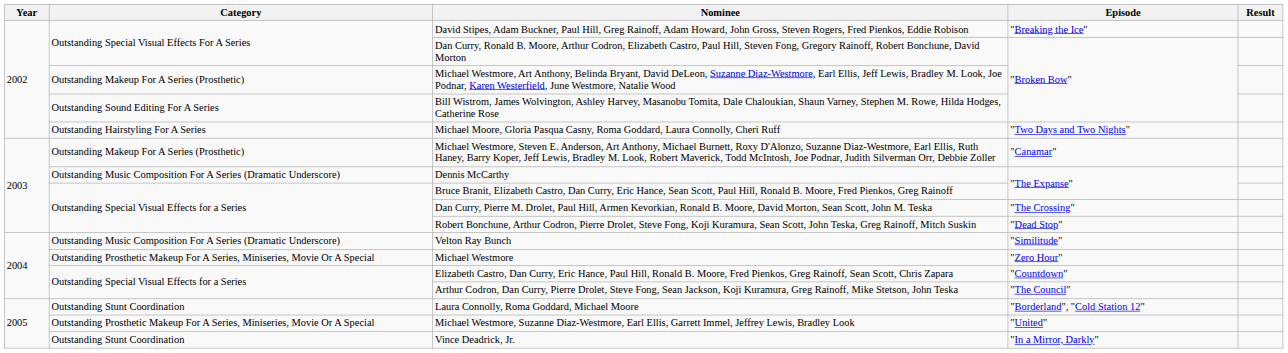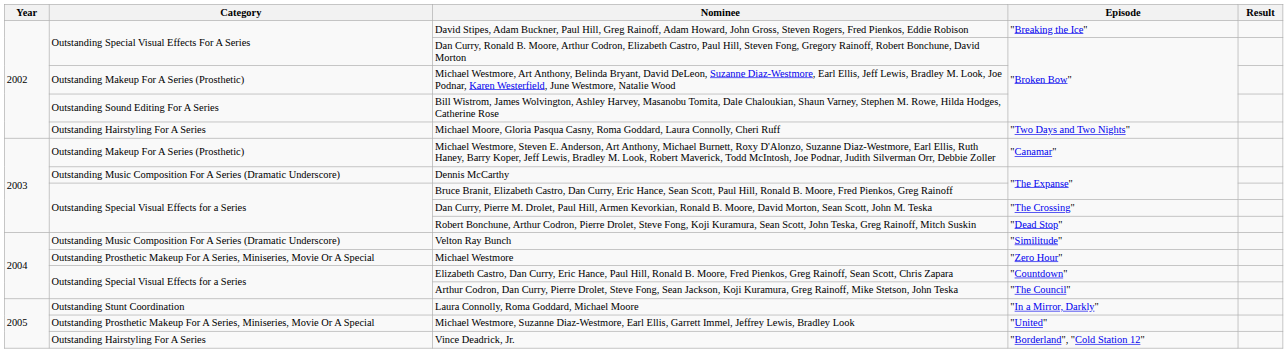Laura Connolly, Roma Goddard, Michael Moore | Episode: "Borderland", "Cold Station 12" -> "In a Mirror, Darkly"
Vince Deadrick, Jr. | Category: Outstanding Stunt Coordination -> Outstanding Hairstyling For A Series
Vince Deadrick, Jr. | Episode: "In a Mirror, Darkly" -> "Borderland", "Cold Station 12"
